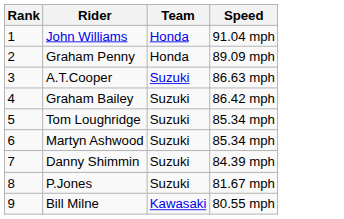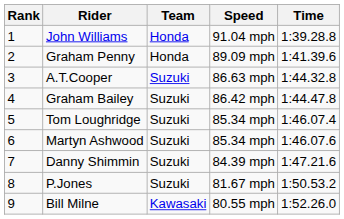+ column: Time | 1:39.28.8 | 1:41.39.6 | 1:44.32.8 | 1:44.47.8 | 1:46.07.4 | 1:46.07.6 | 1:47.21.6 | 1:50.53.2 | 1:52.26.0
